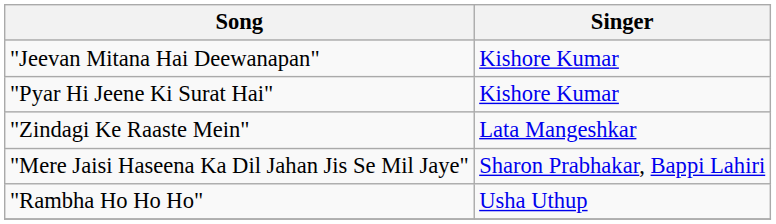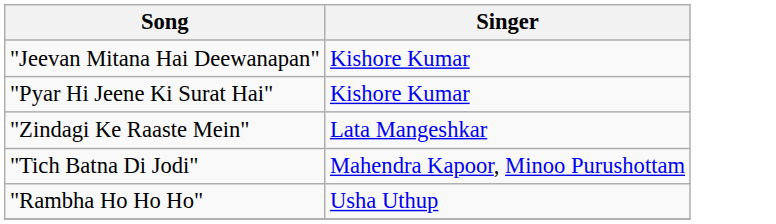+ row: "Tich Batna Di Jodi" | Mahendra Kapoor, Minoo Purushottam
- row: "Mere Jaisi Haseena Ka Dil Jahan Jis Se Mil Jaye" | Sharon Prabhakar, Bappi Lahiri
